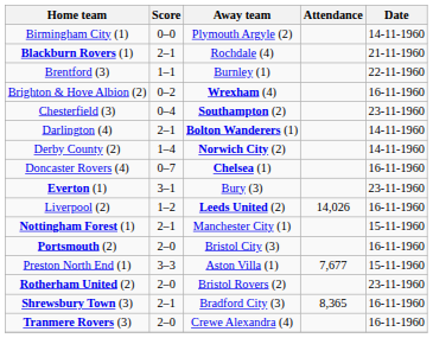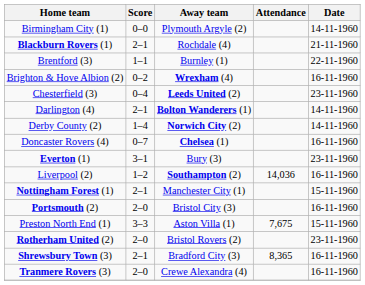Chesterfield (3) | Away team: Southampton (2) -> Leeds United (2)
Liverpool (2) | Away team: Leeds United (2) -> Southampton (2)
Liverpool (2) | Attendance: 14,026 -> 14,036
Preston North End (1) | Attendance: 7,677 -> 7,675
